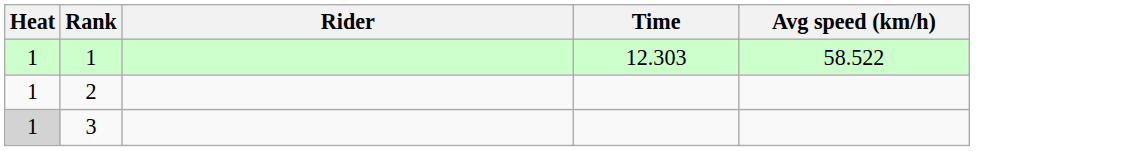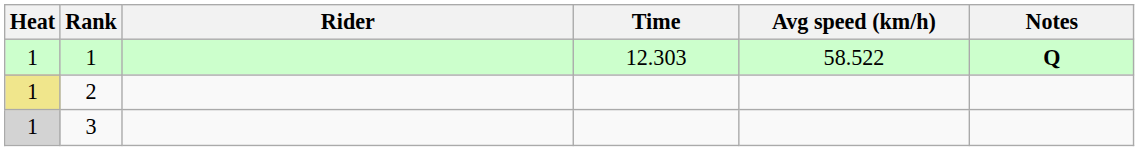+ column: Notes | Q
2 | Heat: no background -> khaki background
